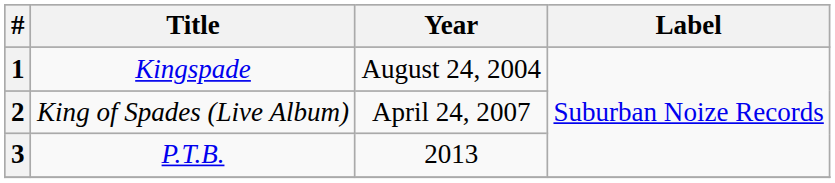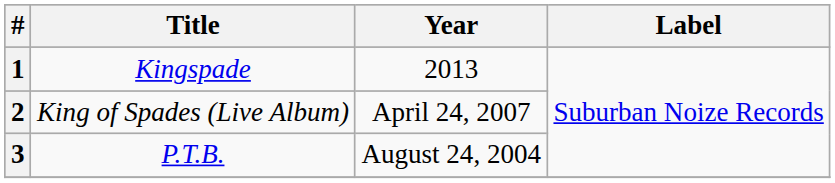1 | Year: August 24, 2004 -> 2013
3 | Year: 2013 -> August 24, 2004
